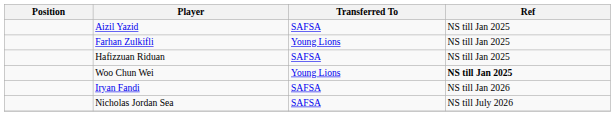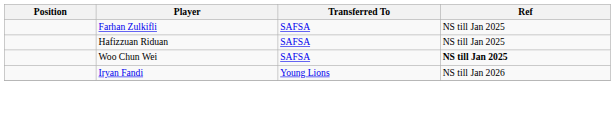- row: Aizil Yazid | SAFSA | NS till Jan 2025
Farhan Zulkifli | Transferred To: Young Lions -> SAFSA
Woo Chun Wei | Transferred To: Young Lions -> SAFSA
Iryan Fandi | Transferred To: SAFSA -> Young Lions
- row: Nicholas Jordan Sea | SAFSA | NS till July 2026
